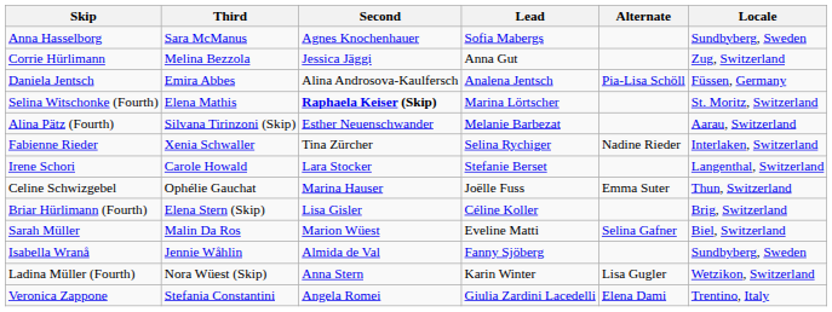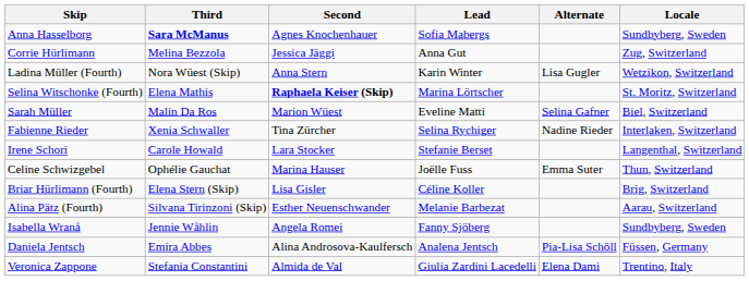Anna Hasselborg | Third: normal -> bold
rows swapped: Daniela Jentsch <-> Ladina Müller (Fourth)
rows swapped: Sarah Müller <-> Alina Pätz (Fourth)
Isabella Wranå | Second: Almida de Val -> Angela Romei
Veronica Zappone | Second: Angela Romei -> Almida de Val
